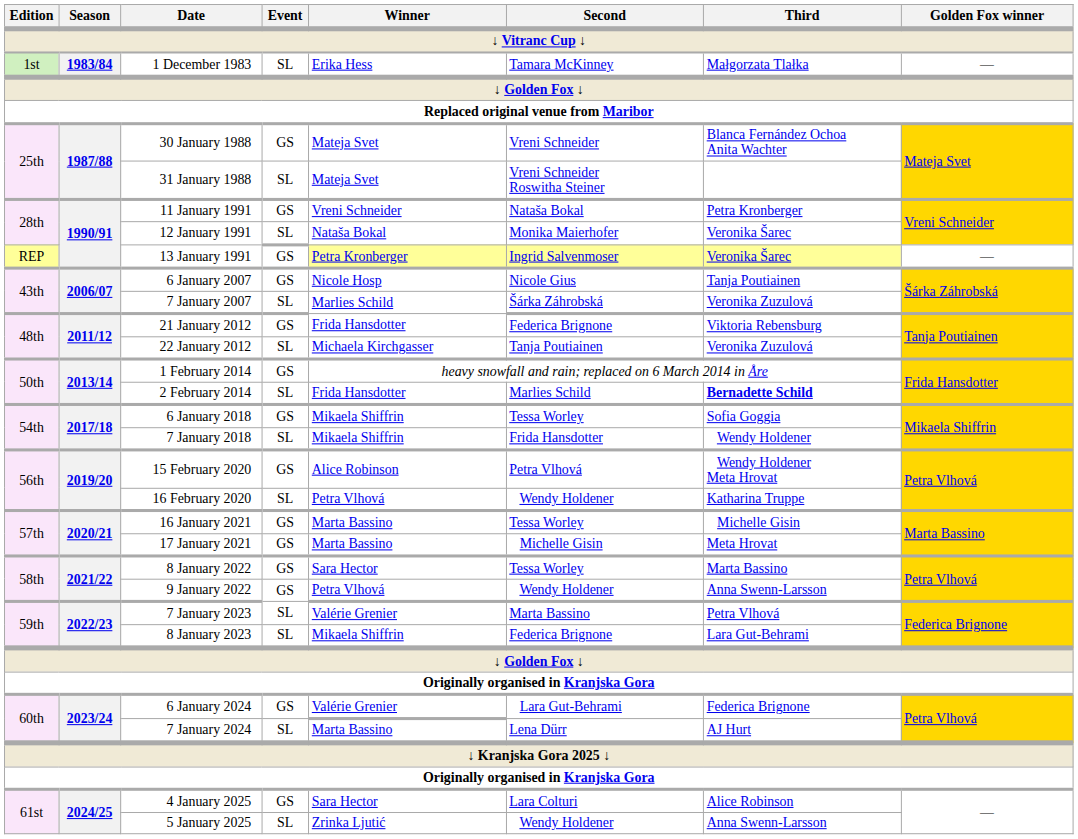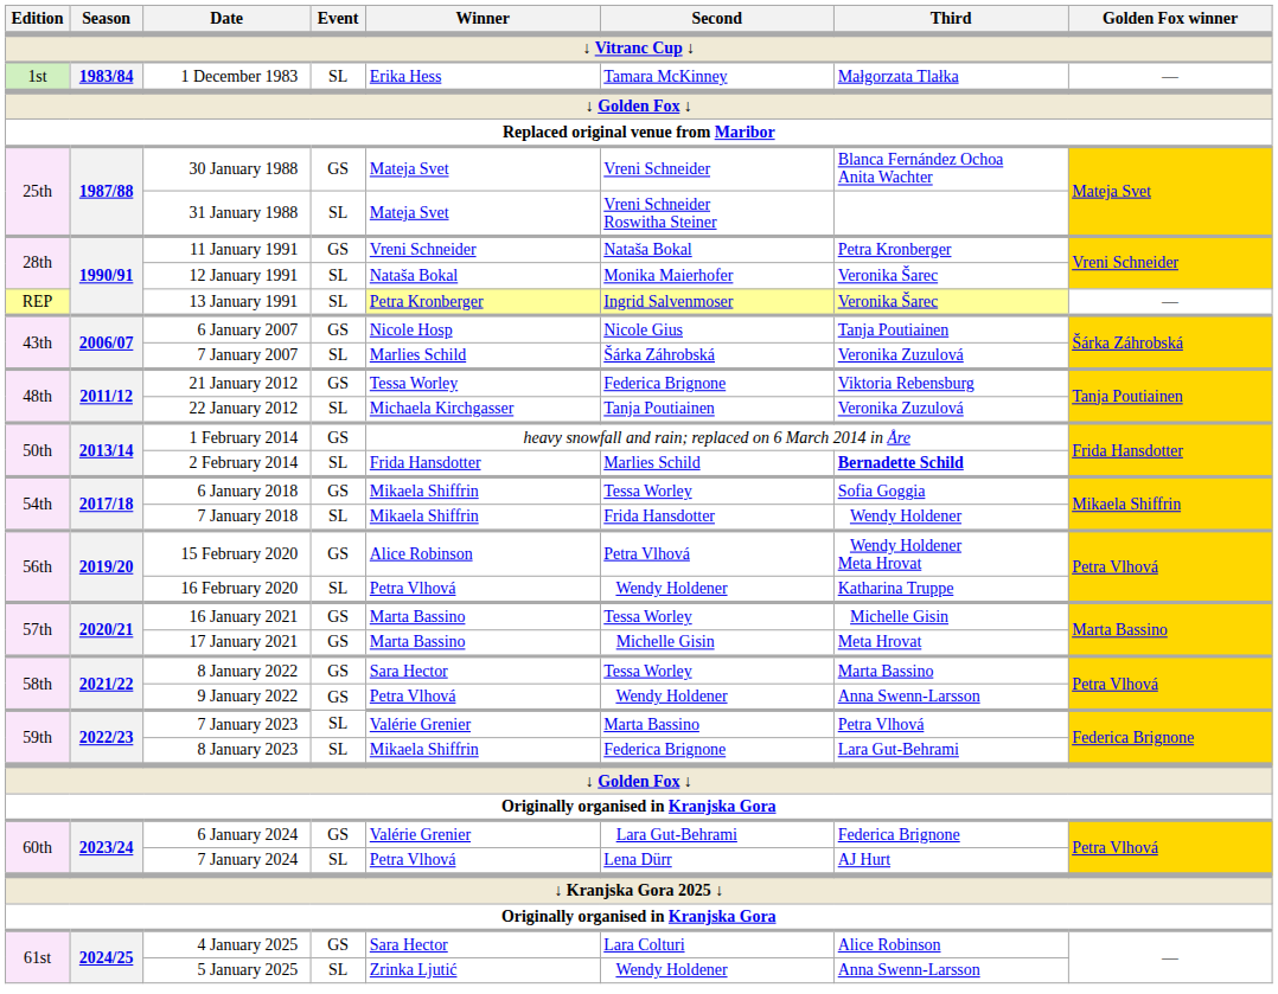13 January 1991 | Event: GS -> SL
21 January 2012 | Winner: Frida Hansdotter -> Tessa Worley
7 January 2024 | Winner: Marta Bassino -> Petra Vlhová
